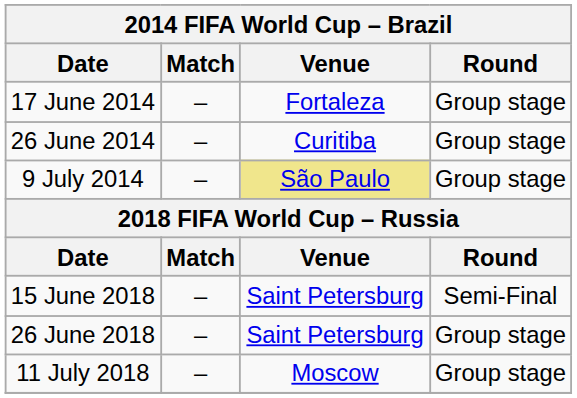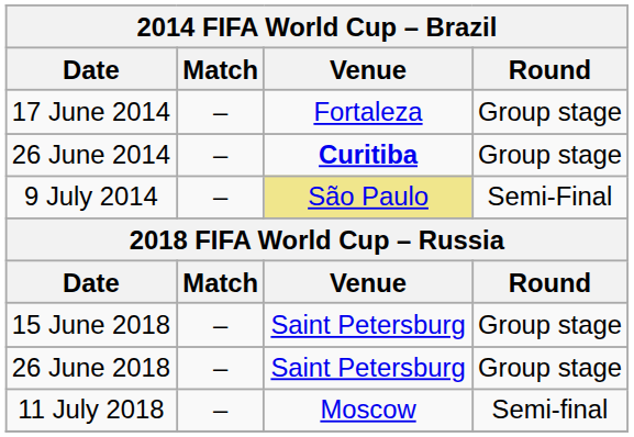26 June 2014 | Venue: normal -> bold
9 July 2014 | Round: Group stage -> Semi-Final
15 June 2018 | Round: Semi-Final -> Group stage
11 July 2018 | Round: Group stage -> Semi-final
